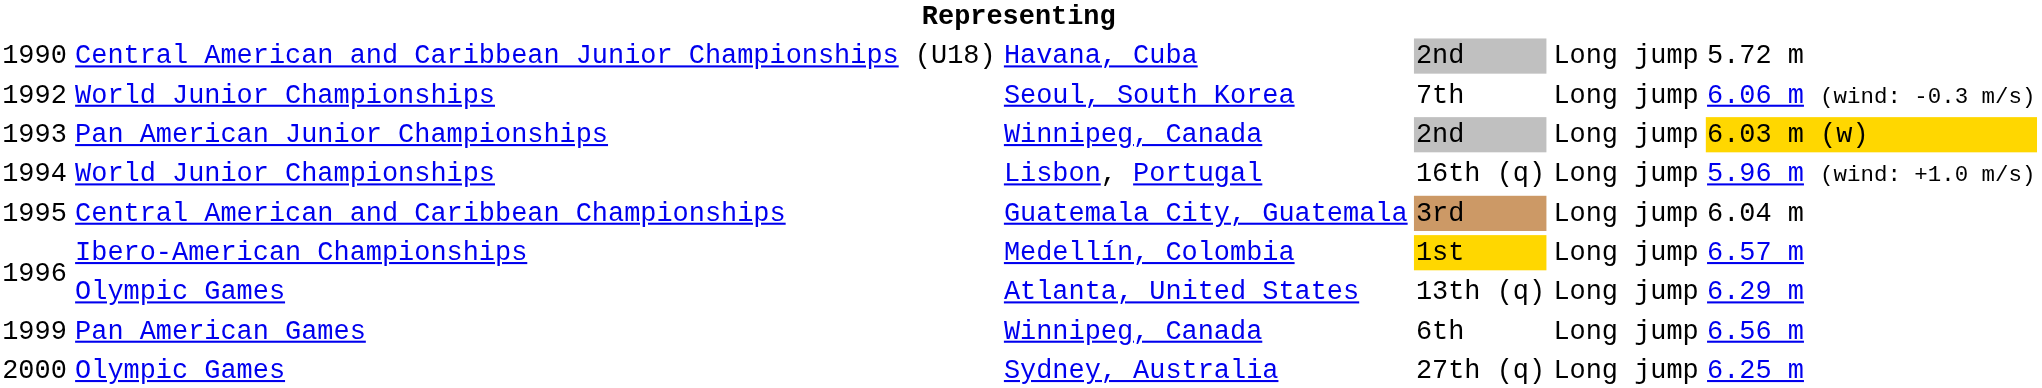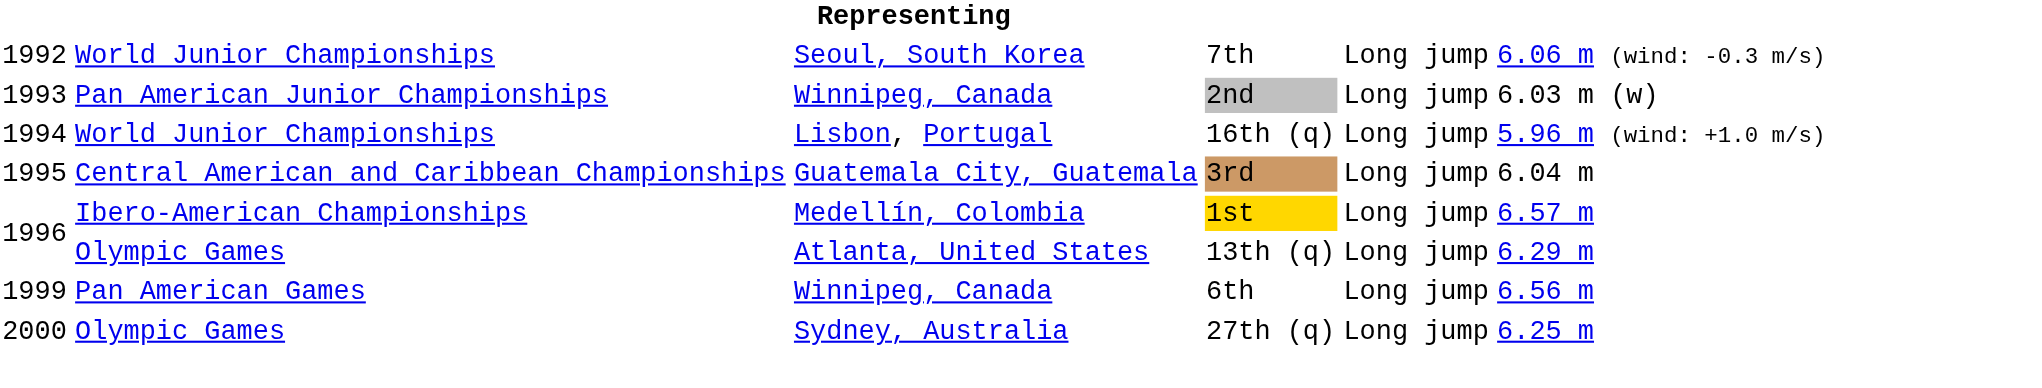- row: 1990 | Central American and Caribbean Junior Championships (U18) | Havana, Cuba | 2nd | Long jump | 5.72 m
1993 | column 6: gold background -> no background
